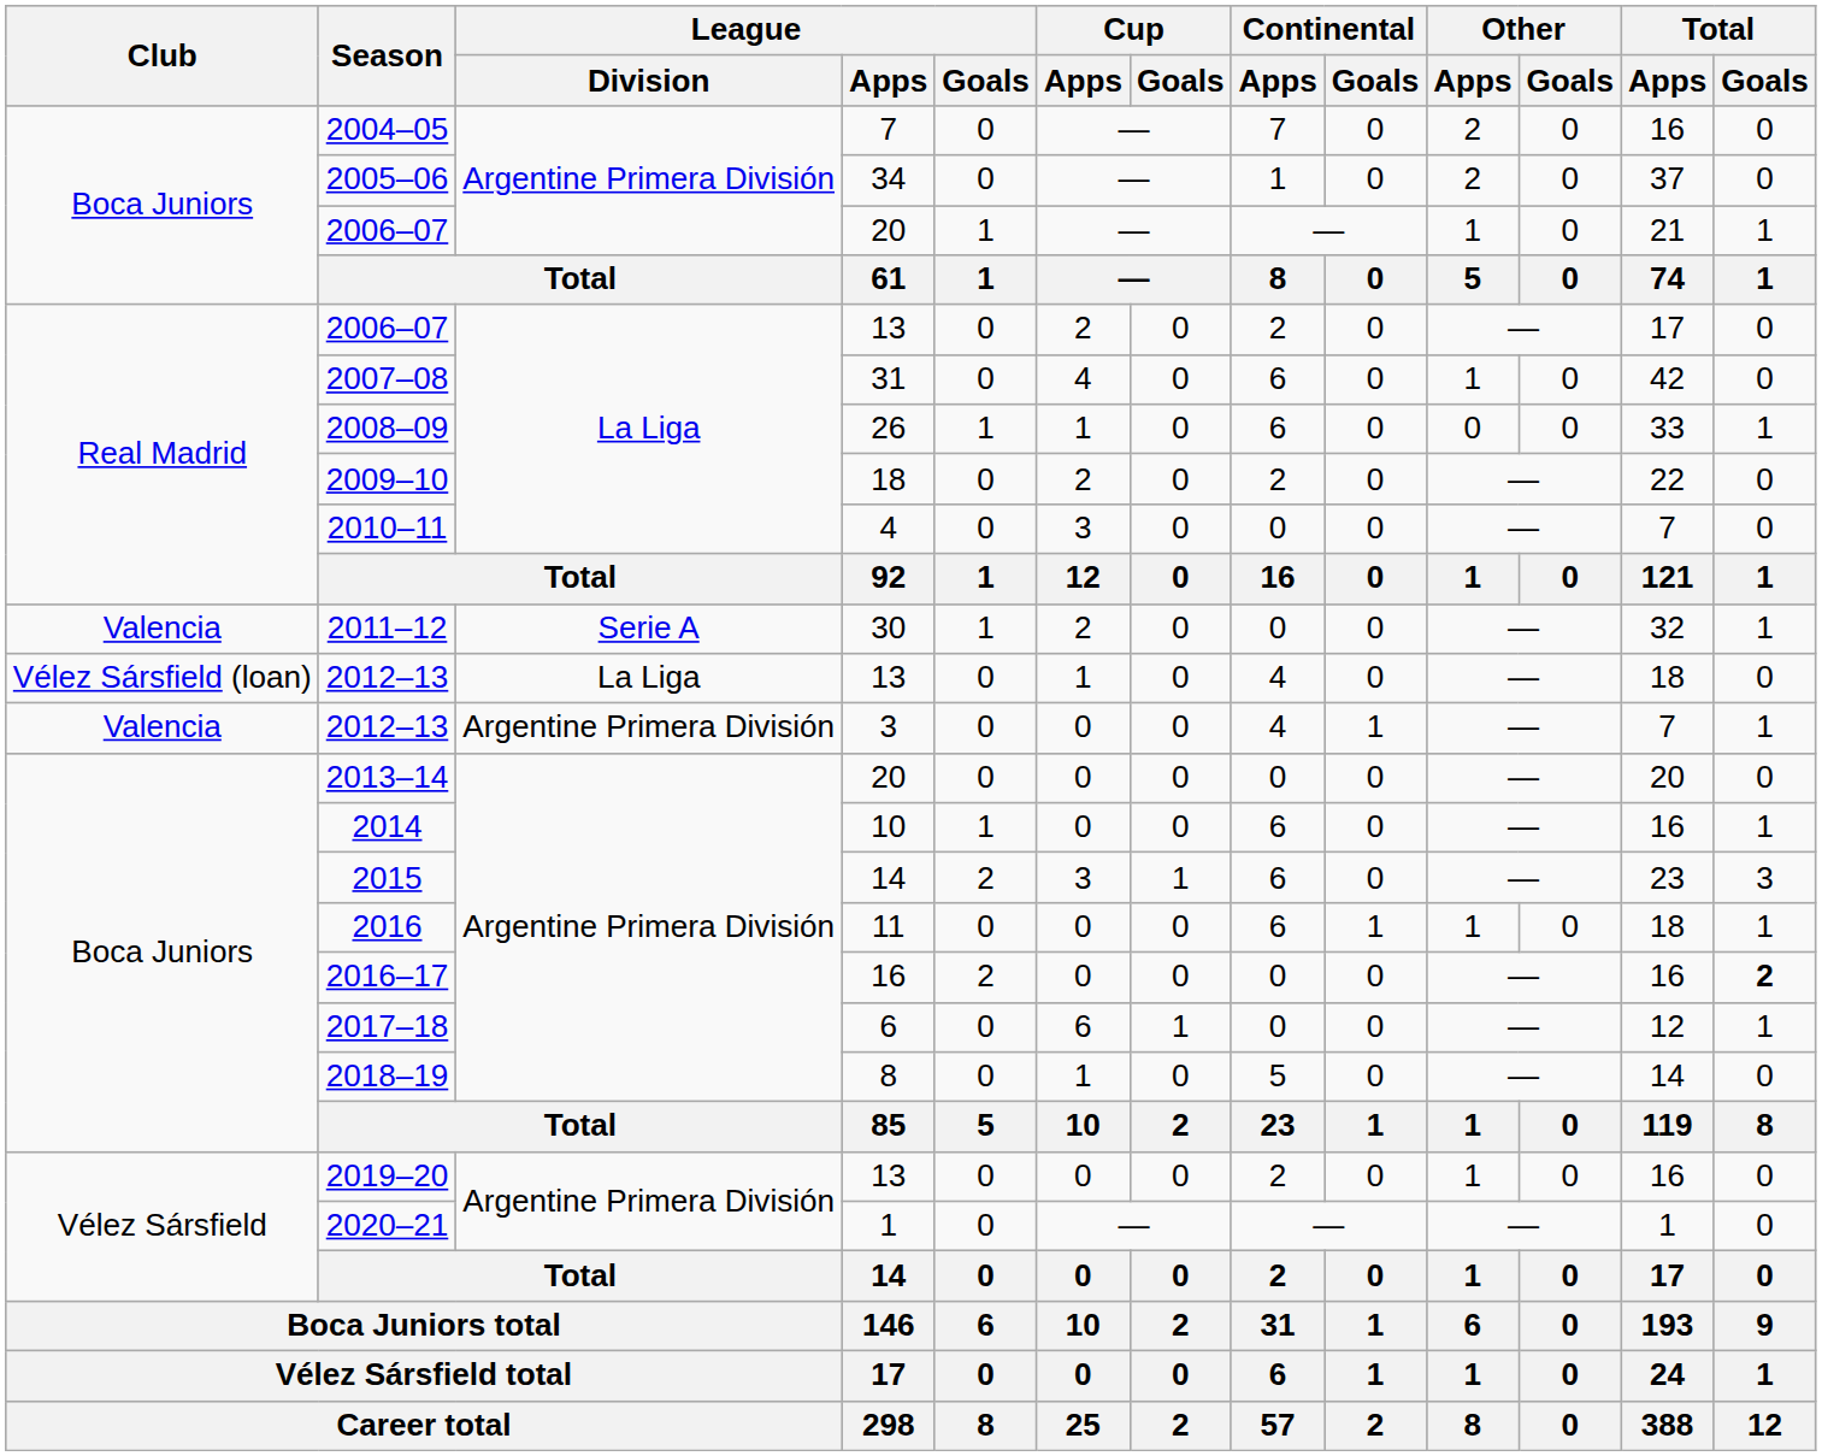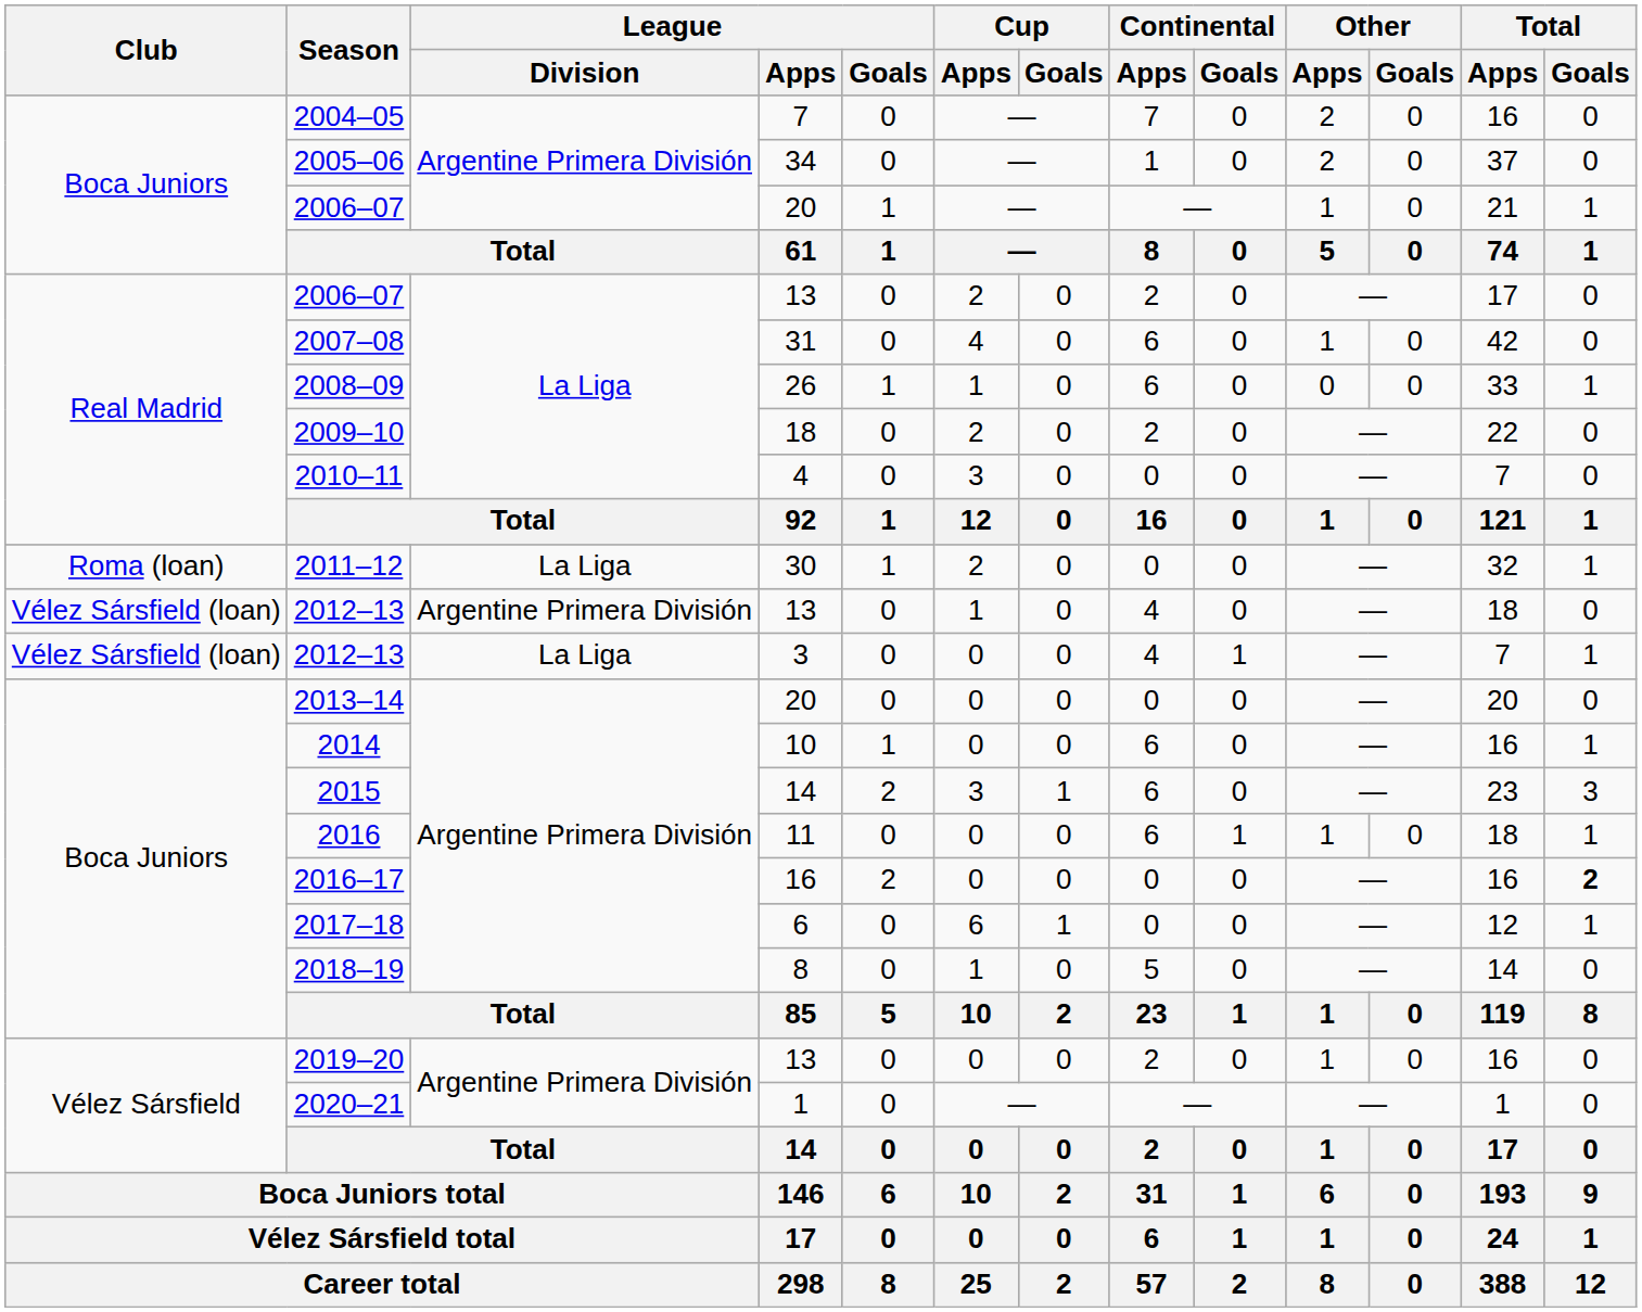2011–12 | Club: Valencia -> Roma (loan)
2011–12 | League / Division: Serie A -> La Liga
2012–13 / 13 | League / Division: La Liga -> Argentine Primera División
2012–13 / 3 | Club: Valencia -> Vélez Sársfield (loan)
2012–13 / 3 | League / Division: Argentine Primera División -> La Liga
